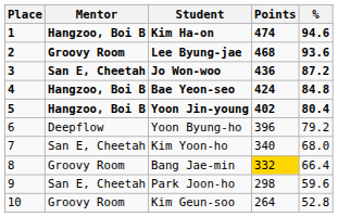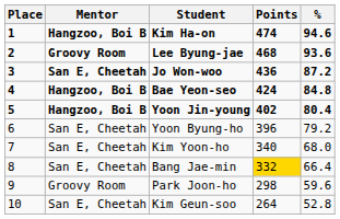Yoon Byung-ho | Mentor: Deepflow -> San E, Cheetah
Bang Jae-min | Mentor: Groovy Room -> San E, Cheetah
Park Joon-ho | Mentor: San E, Cheetah -> Groovy Room
Kim Geun-soo | Mentor: Groovy Room -> San E, Cheetah
